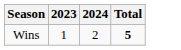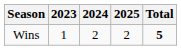+ column: 2025 | 2
